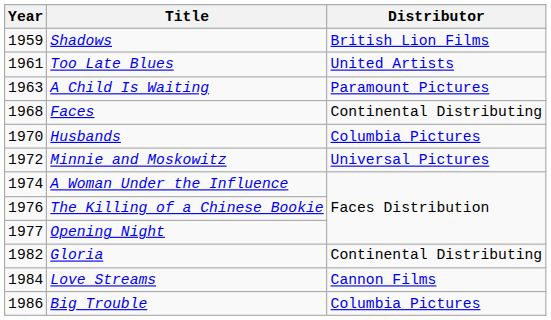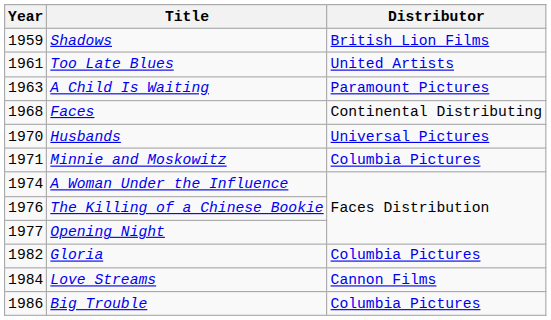Husbands | Distributor: Columbia Pictures -> Universal Pictures
Minnie and Moskowitz | Year: 1972 -> 1971
Minnie and Moskowitz | Distributor: Universal Pictures -> Columbia Pictures
Gloria | Distributor: Continental Distributing -> Columbia Pictures
